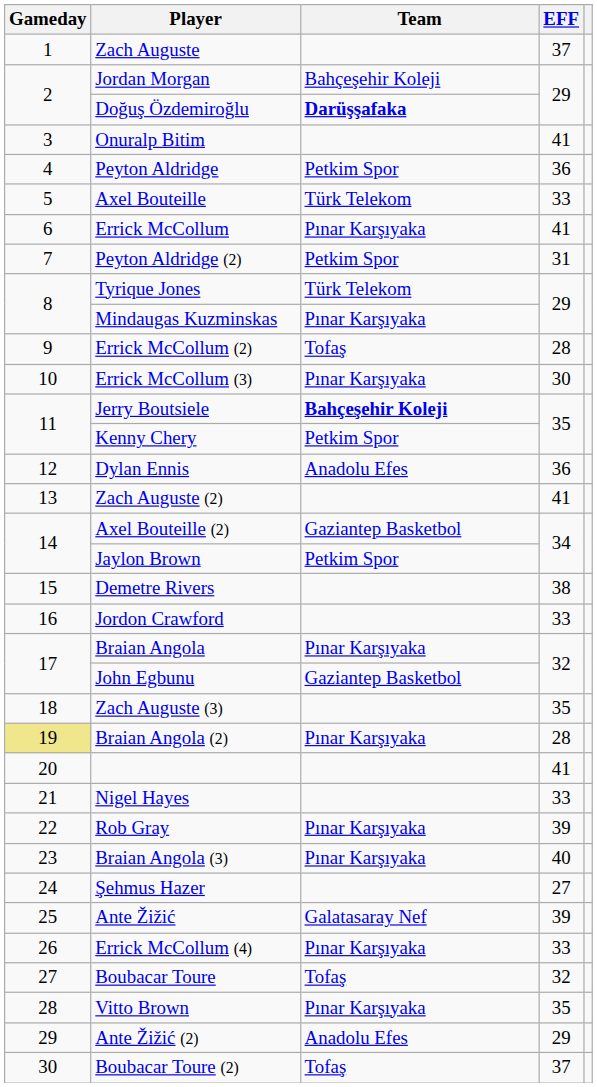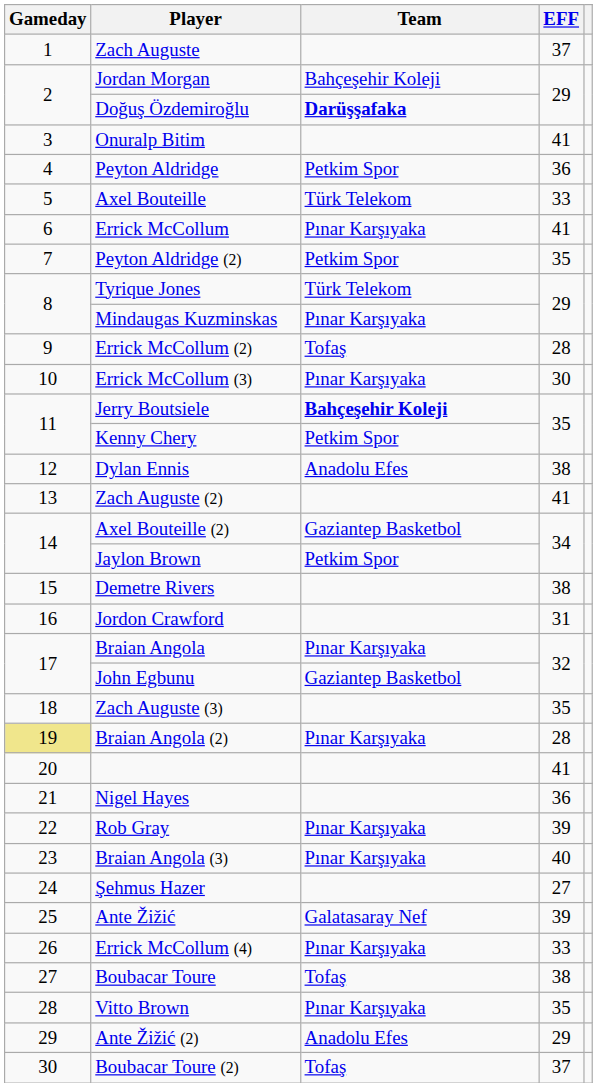Peyton Aldridge (2) | EFF: 31 -> 35
Dylan Ennis | EFF: 36 -> 38
Jordon Crawford | EFF: 33 -> 31
Nigel Hayes | EFF: 33 -> 36
Boubacar Toure | EFF: 32 -> 38
